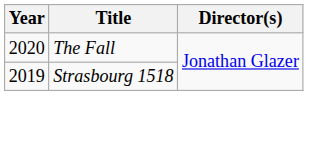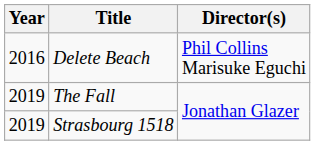+ row: 2016 | Delete Beach | Phil Collins Marisuke Eguchi
The Fall | Year: 2020 -> 2019
